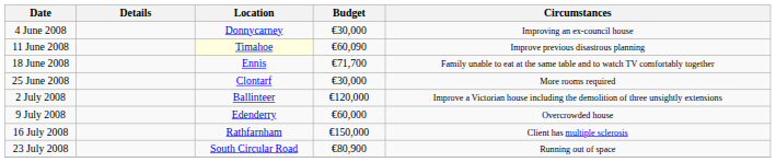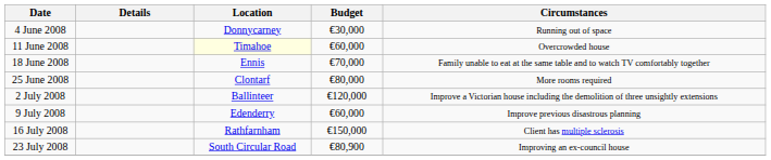4 June 2008 | Circumstances: Improving an ex-council house -> Running out of space
11 June 2008 | Budget: €60,090 -> €60,000
11 June 2008 | Circumstances: Improve previous disastrous planning -> Overcrowded house
18 June 2008 | Budget: €71,700 -> €70,000
25 June 2008 | Budget: €30,000 -> €80,000
9 July 2008 | Circumstances: Overcrowded house -> Improve previous disastrous planning
23 July 2008 | Circumstances: Running out of space -> Improving an ex-council house
